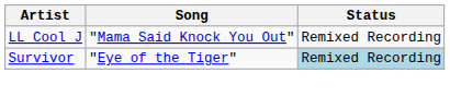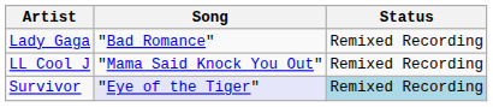+ row: Lady Gaga | "Bad Romance" | Remixed Recording
Survivor | Song: no background -> lavender background
